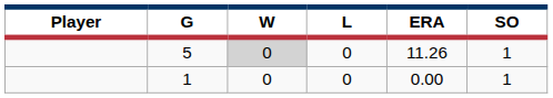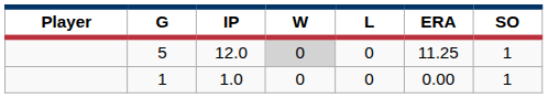+ column: IP | 12.0 | 1.0
5 | ERA: 11.26 -> 11.25
